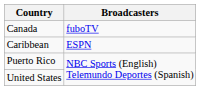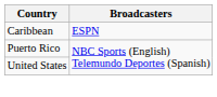- row: Canada | fuboTV
